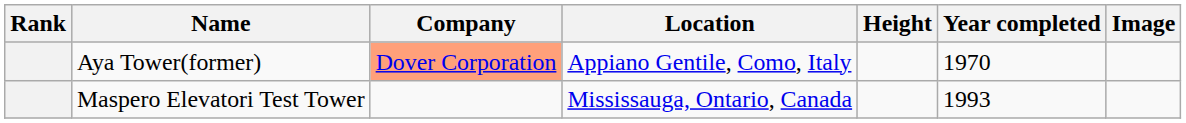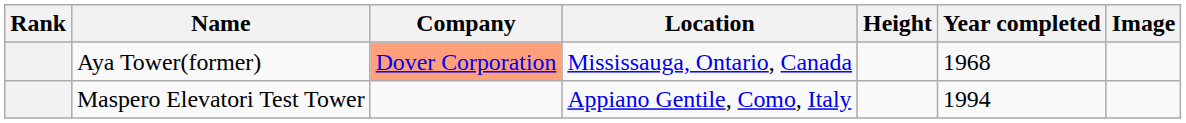Aya Tower(former) | Location: Appiano Gentile, Como, Italy -> Mississauga, Ontario, Canada
Aya Tower(former) | Year completed: 1970 -> 1968
Maspero Elevatori Test Tower | Location: Mississauga, Ontario, Canada -> Appiano Gentile, Como, Italy
Maspero Elevatori Test Tower | Year completed: 1993 -> 1994
